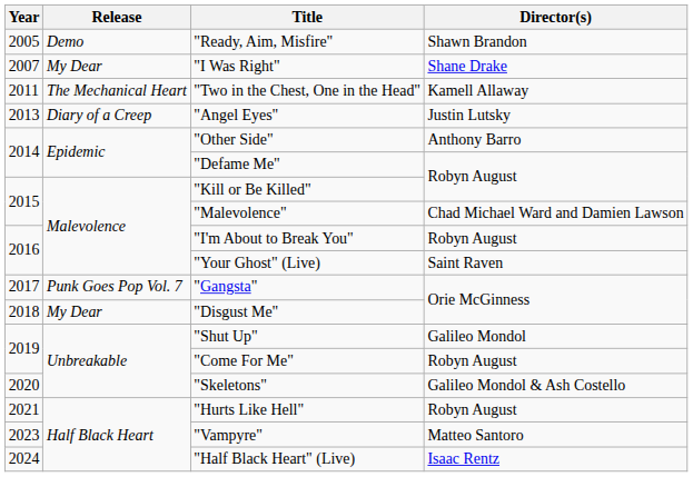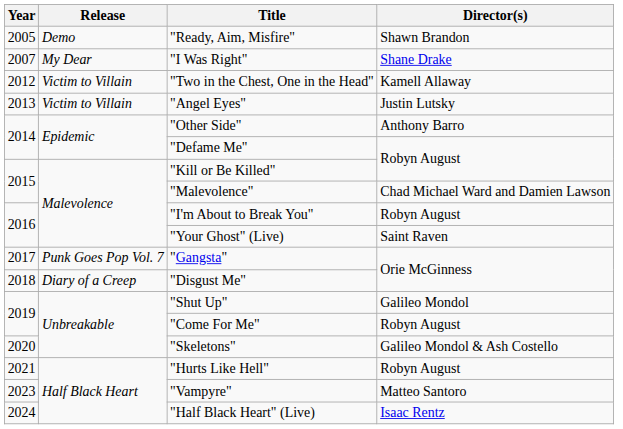"Two in the Chest, One in the Head" | Year: 2011 -> 2012
"Two in the Chest, One in the Head" | Release: The Mechanical Heart -> Victim to Villain
"Angel Eyes" | Release: Diary of a Creep -> Victim to Villain
"Disgust Me" | Release: My Dear -> Diary of a Creep
